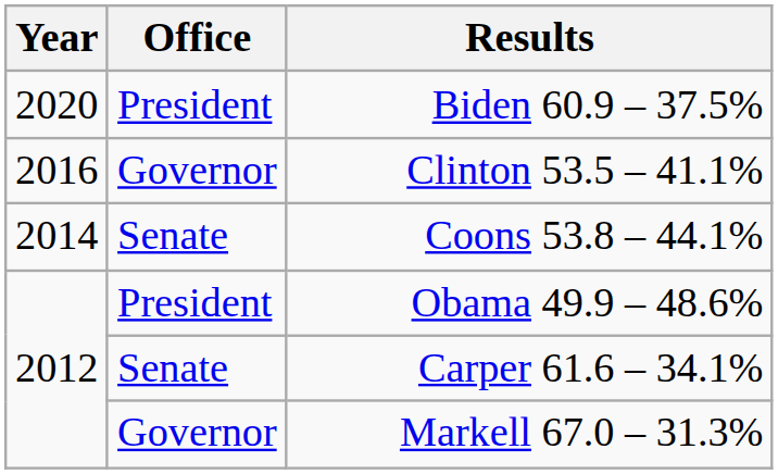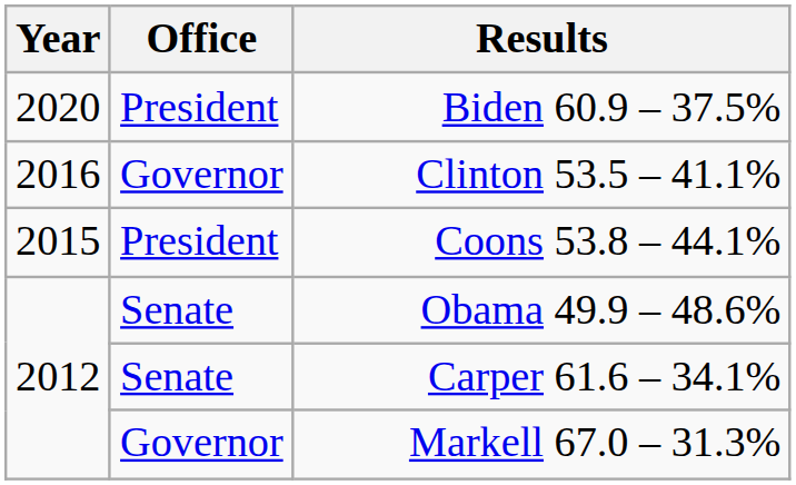Coons 53.8 – 44.1% | Year: 2014 -> 2015
Coons 53.8 – 44.1% | Office: Senate -> President
Obama 49.9 – 48.6% | Office: President -> Senate
